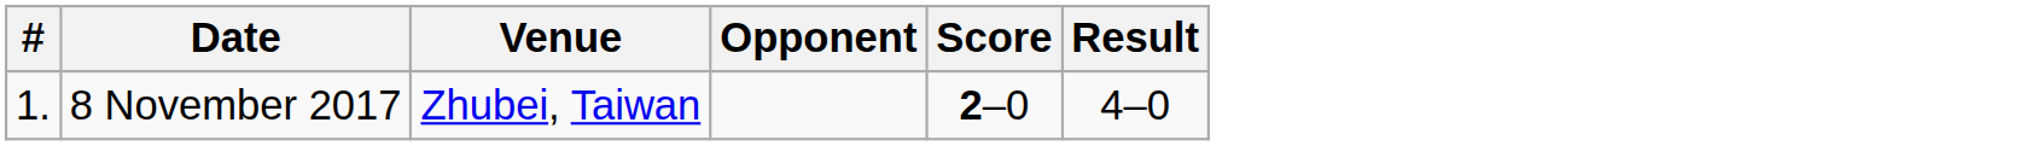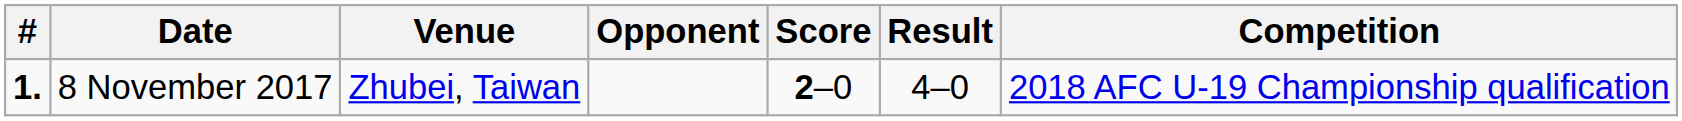+ column: Competition | 2018 AFC U-19 Championship qualification
8 November 2017 | #: normal -> bold
